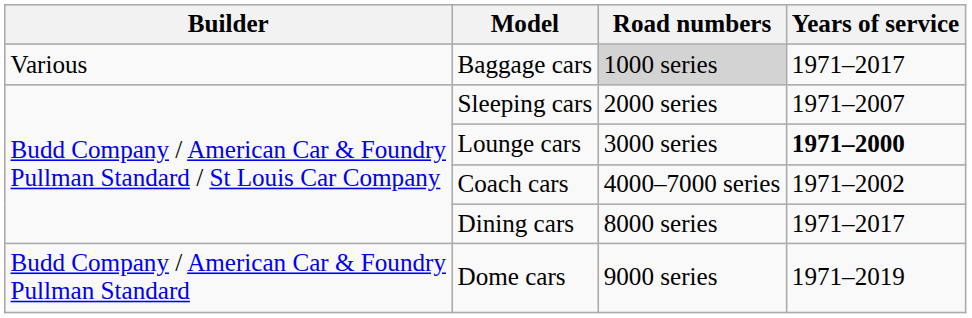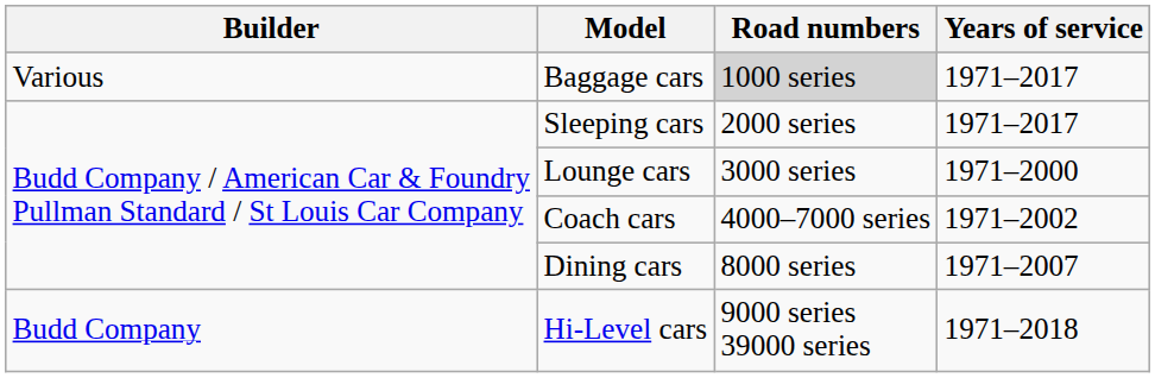Sleeping cars | Years of service: 1971–2007 -> 1971–2017
Lounge cars | Years of service: bold -> normal
Dining cars | Years of service: 1971–2017 -> 1971–2007
- row: Budd Company / American Car & Foundry Pullman Standard | Dome cars | 9000 series | 1971–2019
+ row: Budd Company | Hi-Level cars | 9000 series 39000 series | 1971–2018
